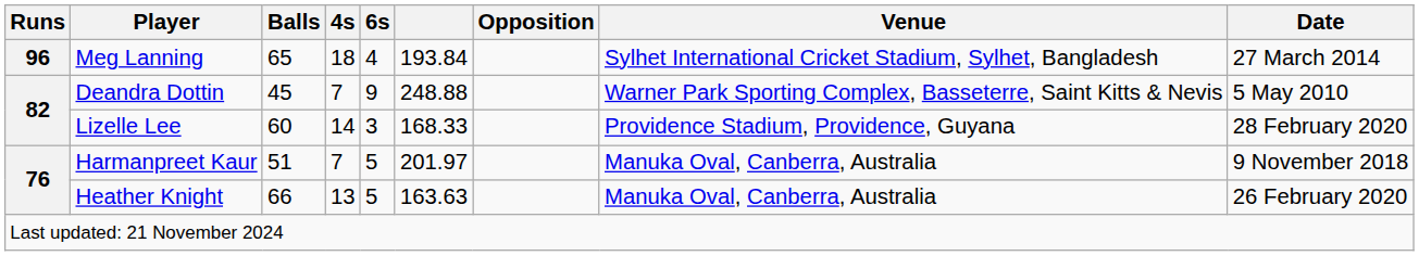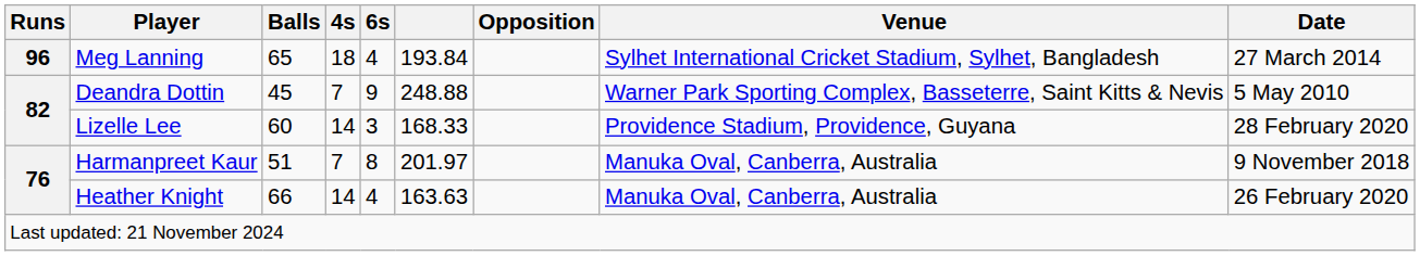Harmanpreet Kaur | 6s: 5 -> 8
Heather Knight | 4s: 13 -> 14
Heather Knight | 6s: 5 -> 4
